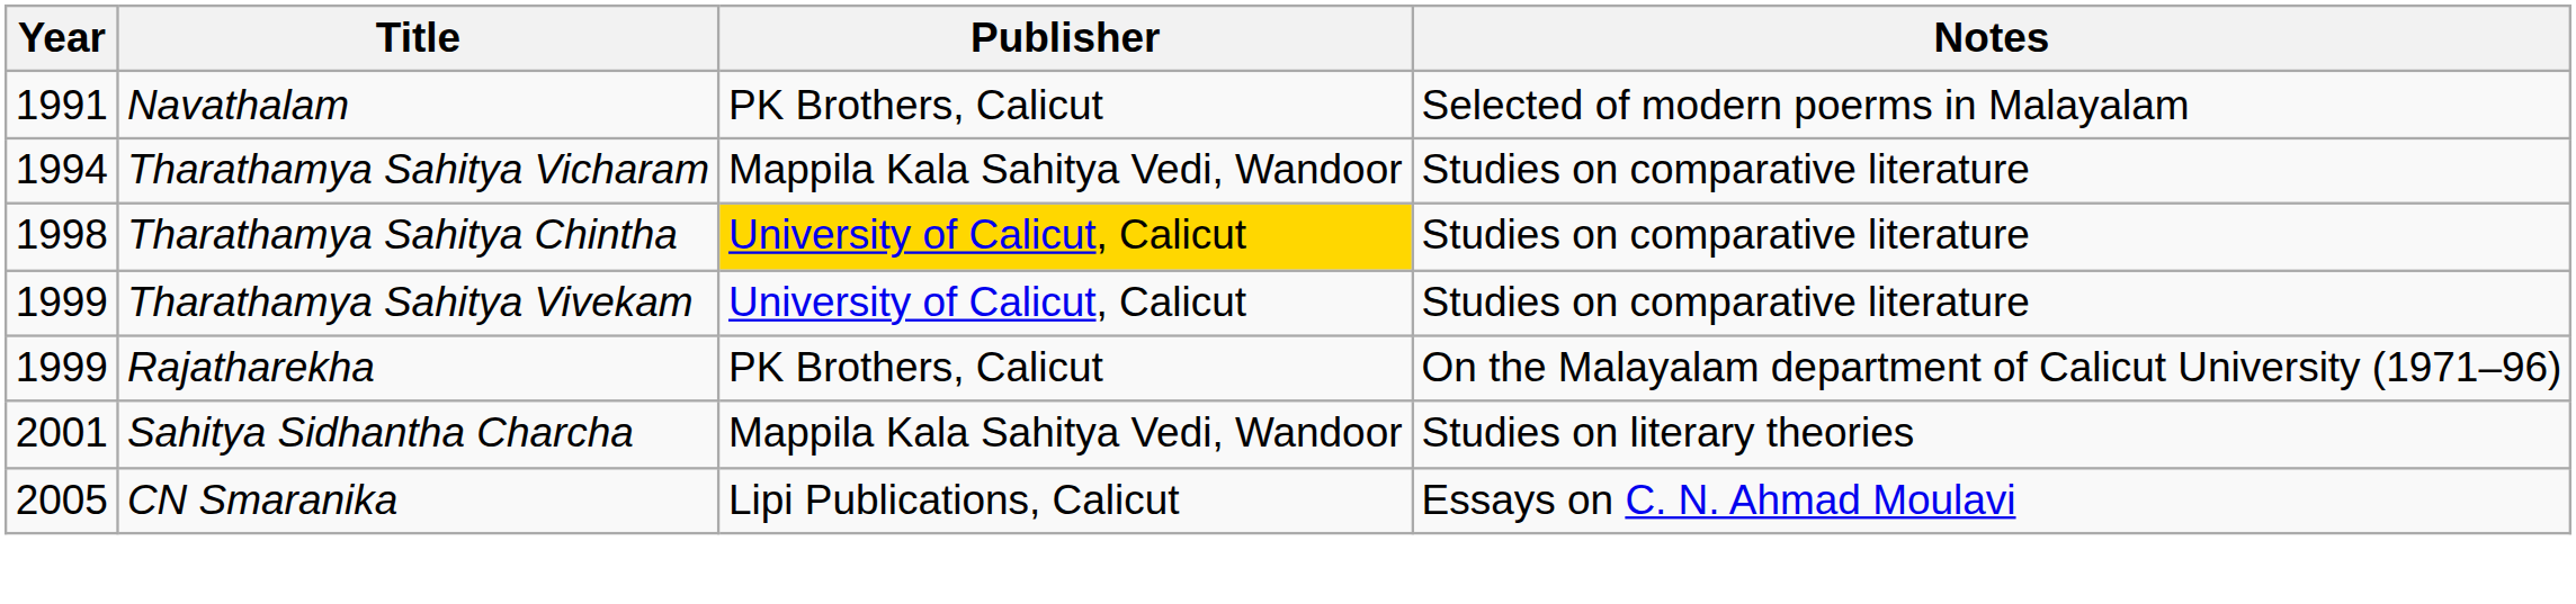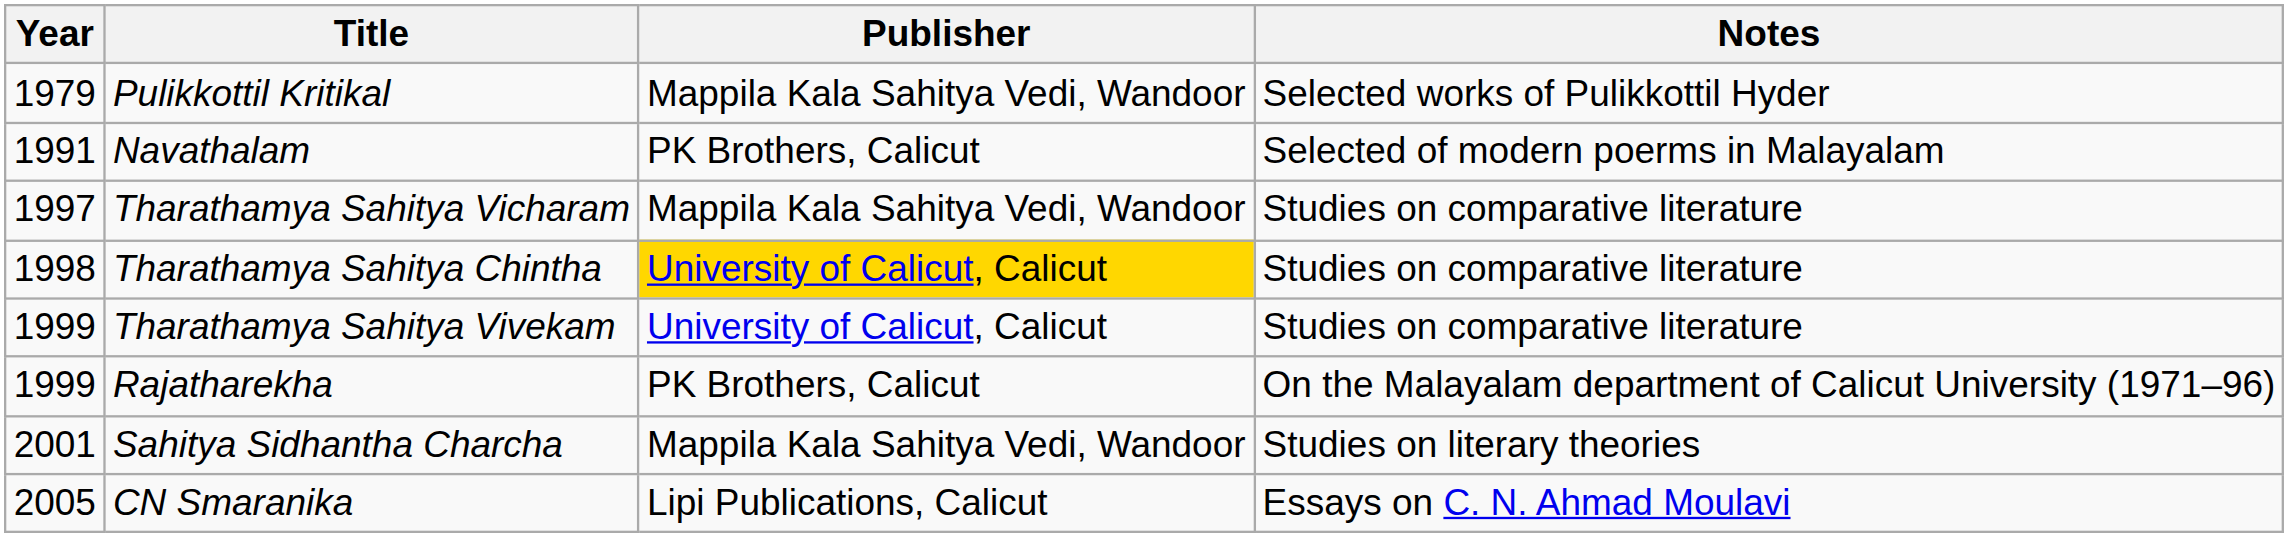+ row: 1979 | Pulikkottil Kritikal | Mappila Kala Sahitya Vedi, Wandoor | Selected works of Pulikkottil Hyder
Tharathamya Sahitya Vicharam | Year: 1994 -> 1997
